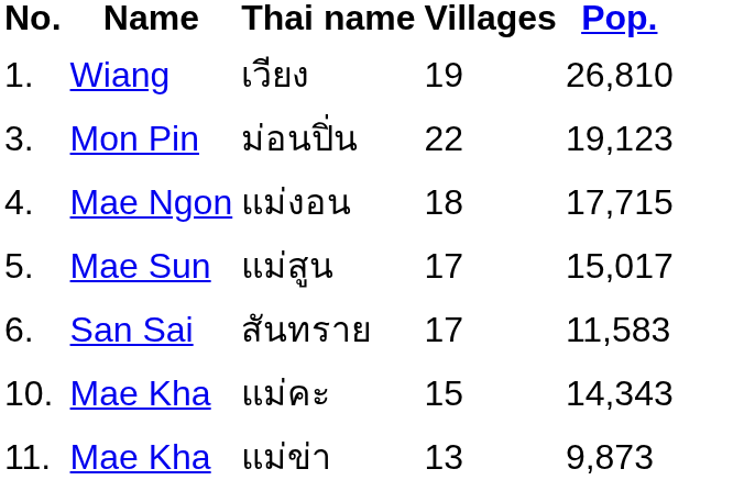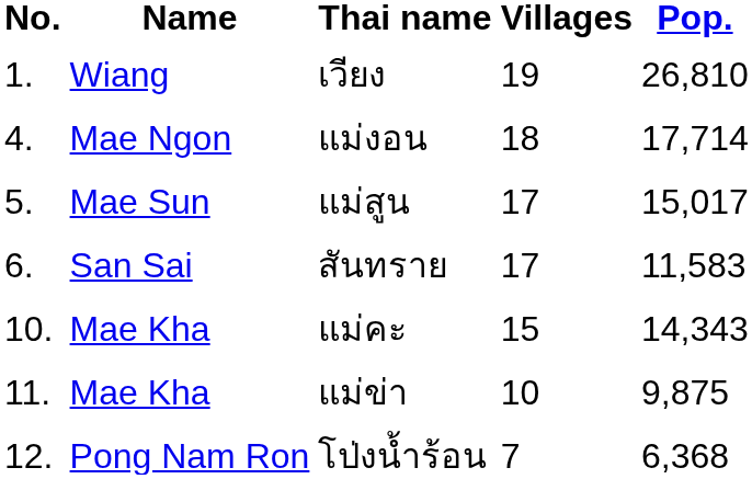- row: 3. | Mon Pin | ม่อนปิ่น | 22 | 19,123
แม่งอน | Pop.: 17,715 -> 17,714
แม่ข่า | Villages: 13 -> 10
แม่ข่า | Pop.: 9,873 -> 9,875
+ row: 12. | Pong Nam Ron | โป่งน้ำร้อน | 7 | 6,368
